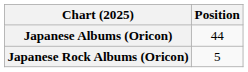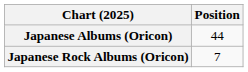Japanese Rock Albums (Oricon) | Position: 5 -> 7
